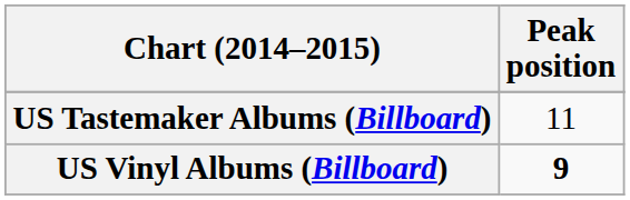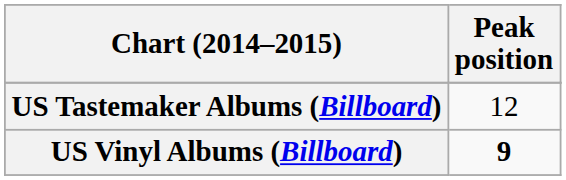US Tastemaker Albums (Billboard) | Peak position: 11 -> 12
